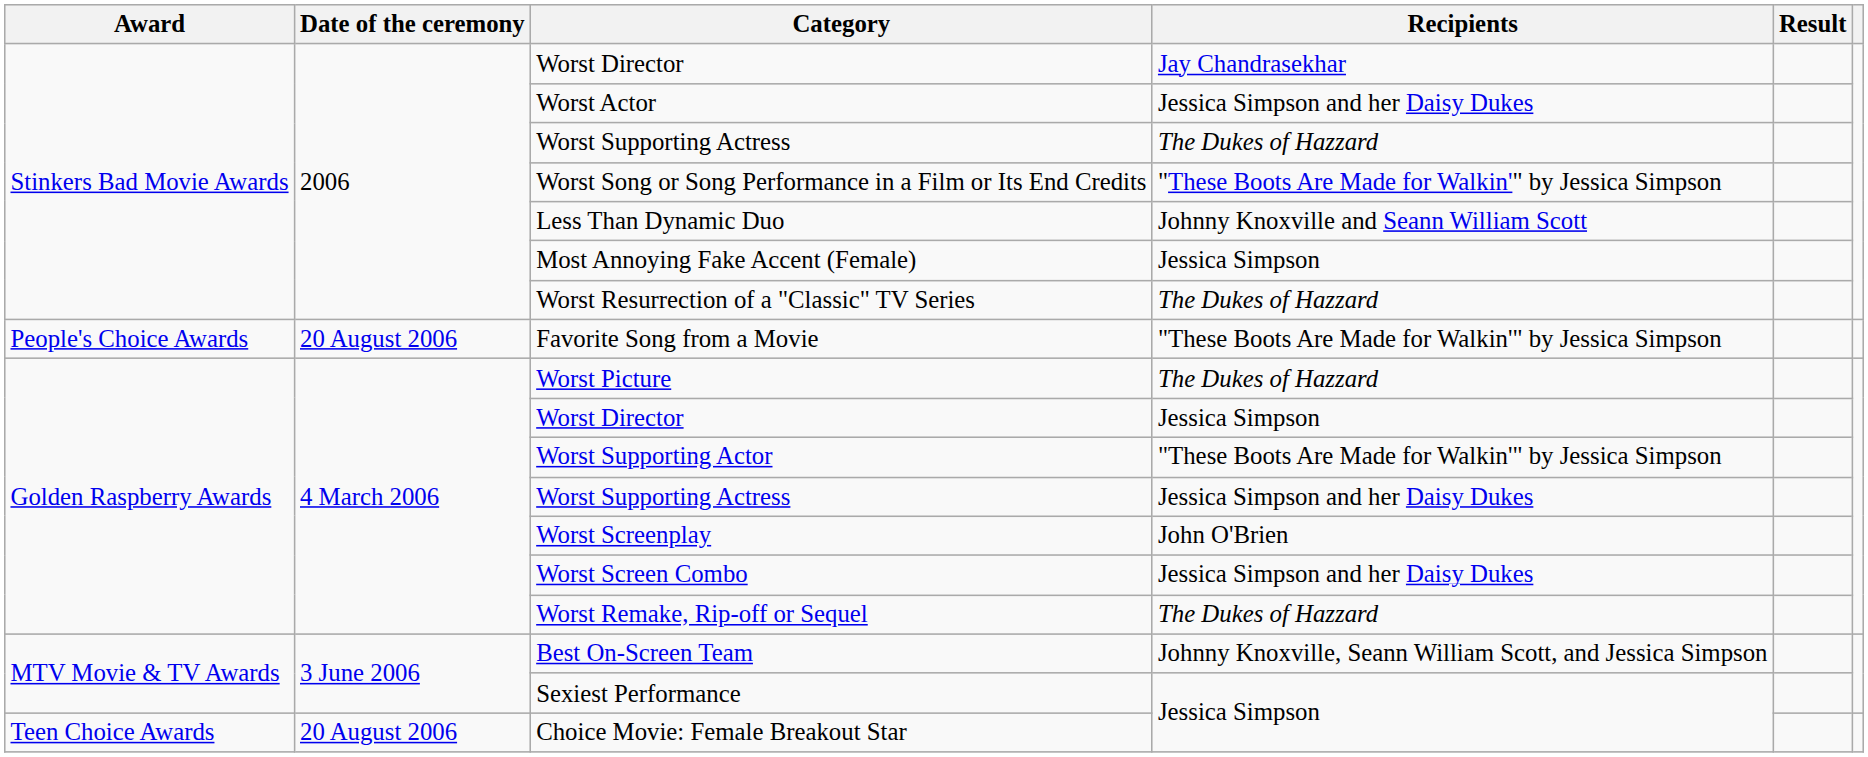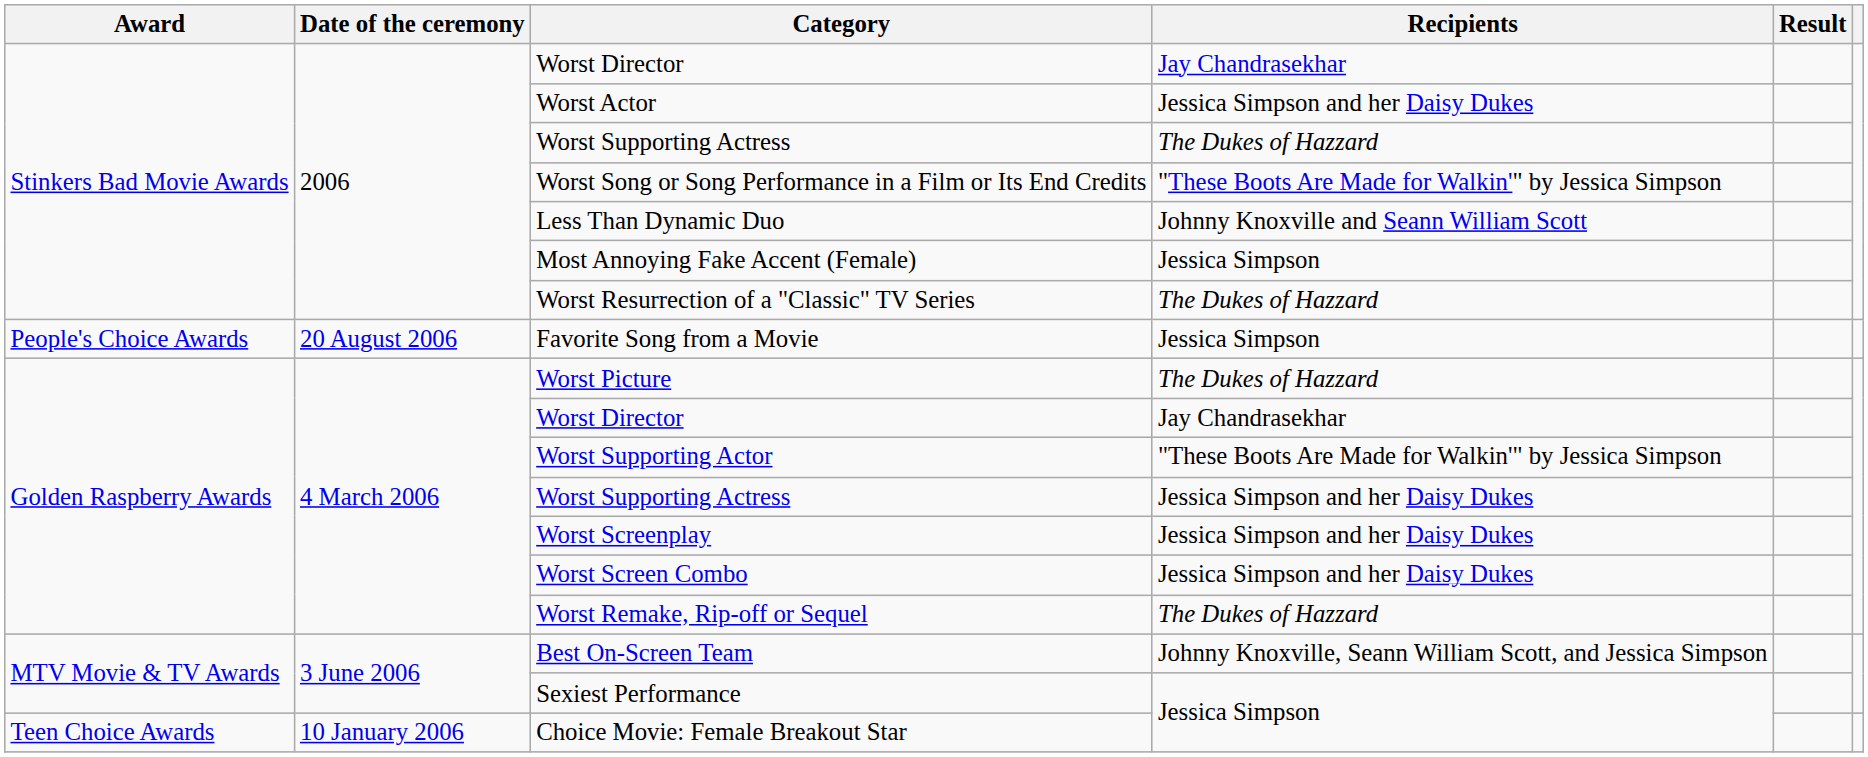Favorite Song from a Movie | Recipients: "These Boots Are Made for Walkin'" by Jessica Simpson -> Jessica Simpson
Golden Raspberry Awards / Worst Director | Recipients: Jessica Simpson -> Jay Chandrasekhar
Worst Screenplay | Recipients: John O'Brien -> Jessica Simpson and her Daisy Dukes
Choice Movie: Female Breakout Star | Date of the ceremony: 20 August 2006 -> 10 January 2006
